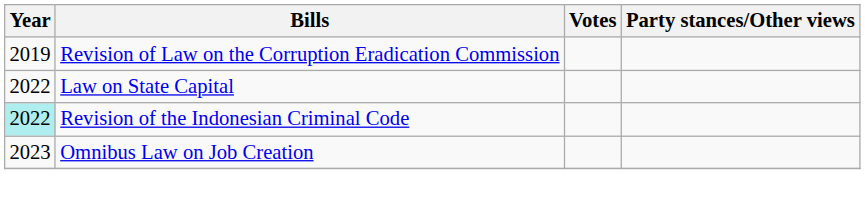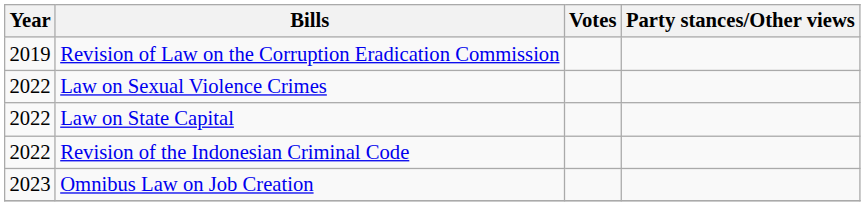+ row: 2022 | Law on Sexual Violence Crimes
Revision of the Indonesian Criminal Code | Year: paleturquoise background -> no background
